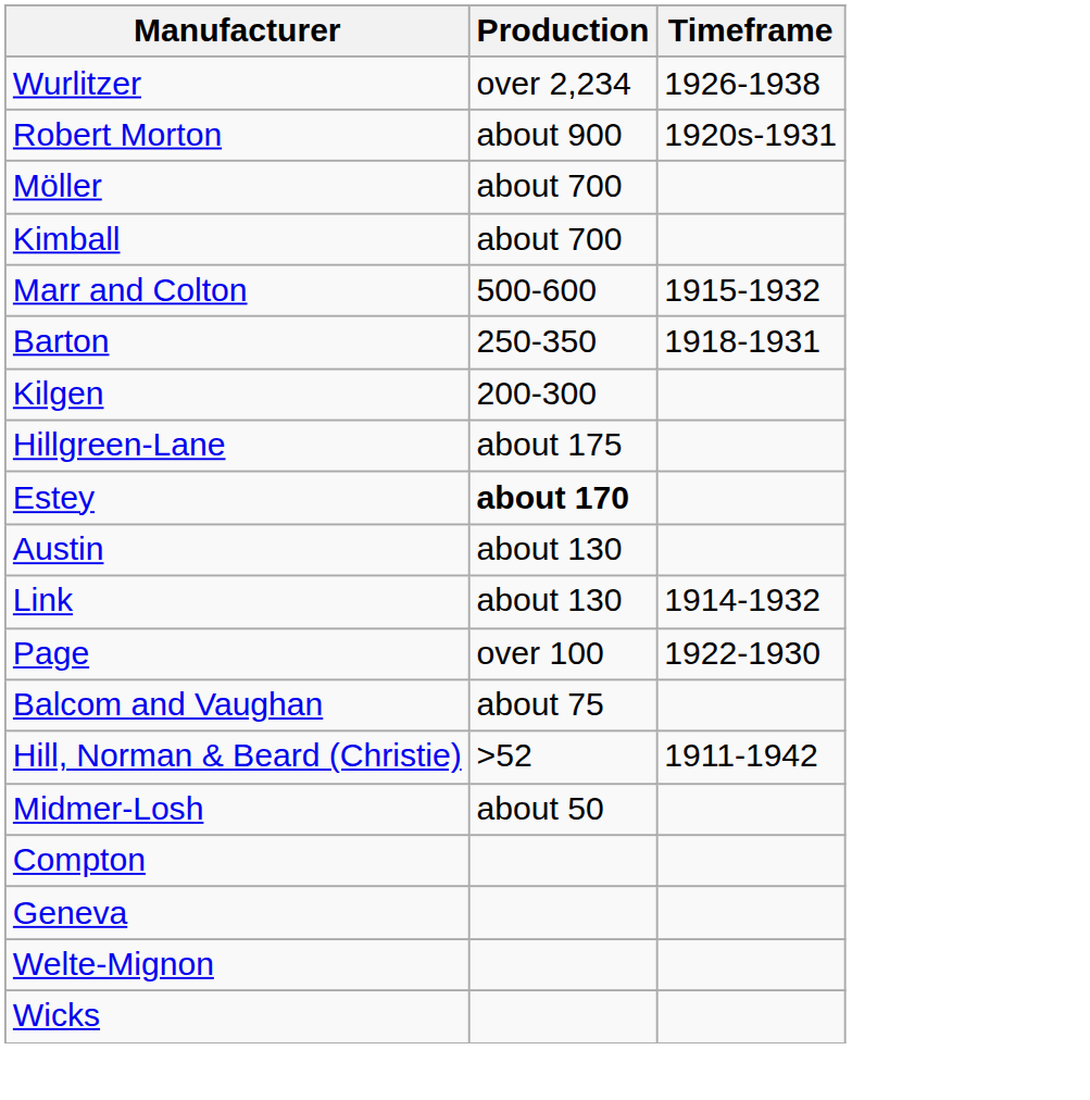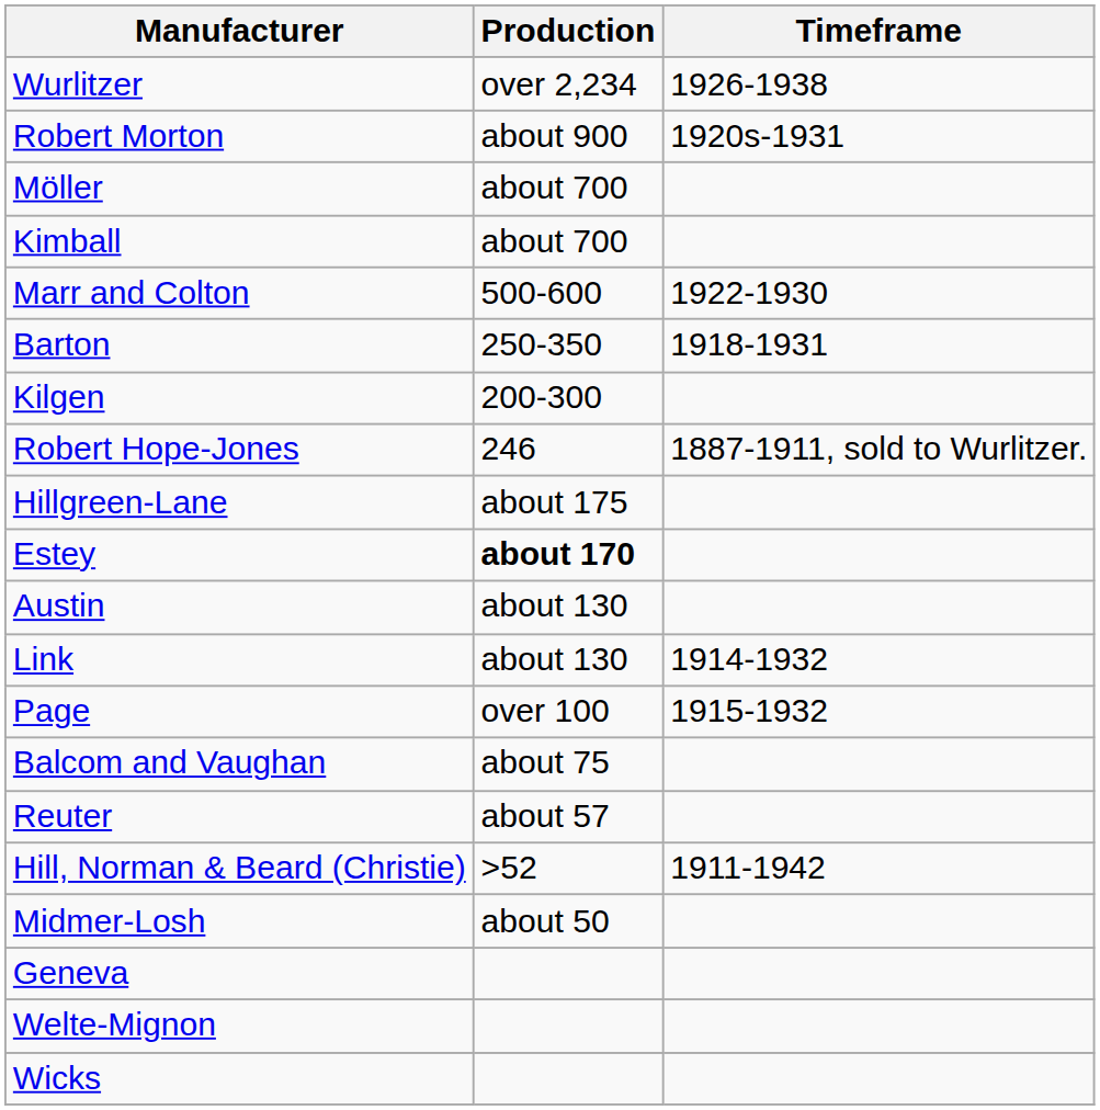Marr and Colton | Timeframe: 1915-1932 -> 1922-1930
+ row: Robert Hope-Jones | 246 | 1887-1911, sold to Wurlitzer.
Page | Timeframe: 1922-1930 -> 1915-1932
+ row: Reuter | about 57
- row: Compton
